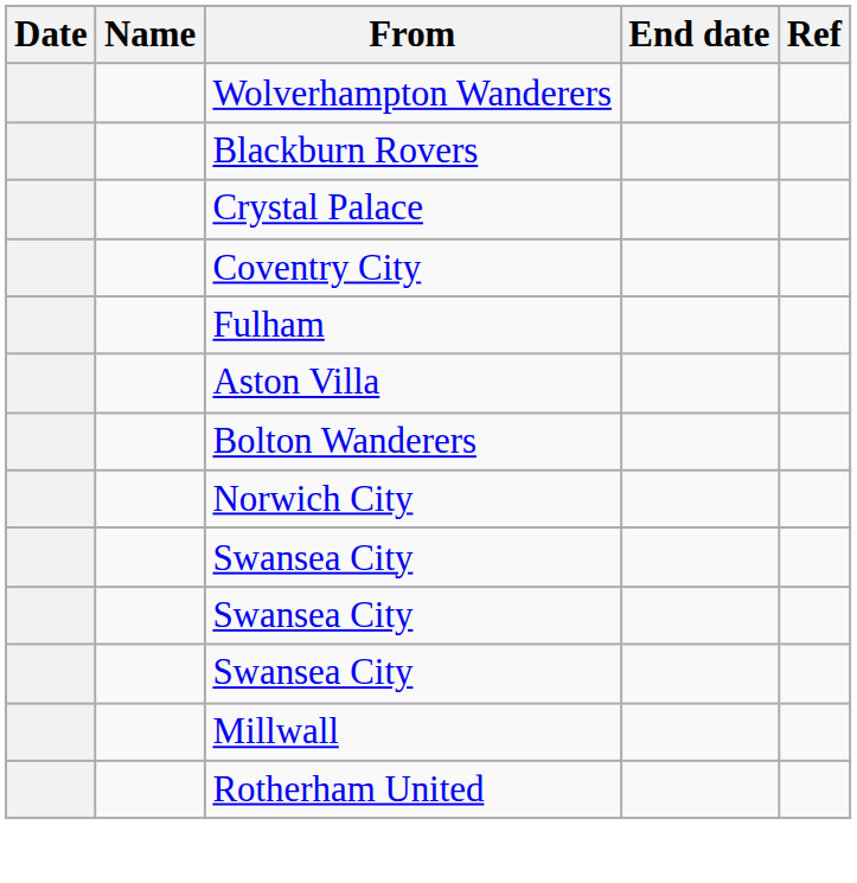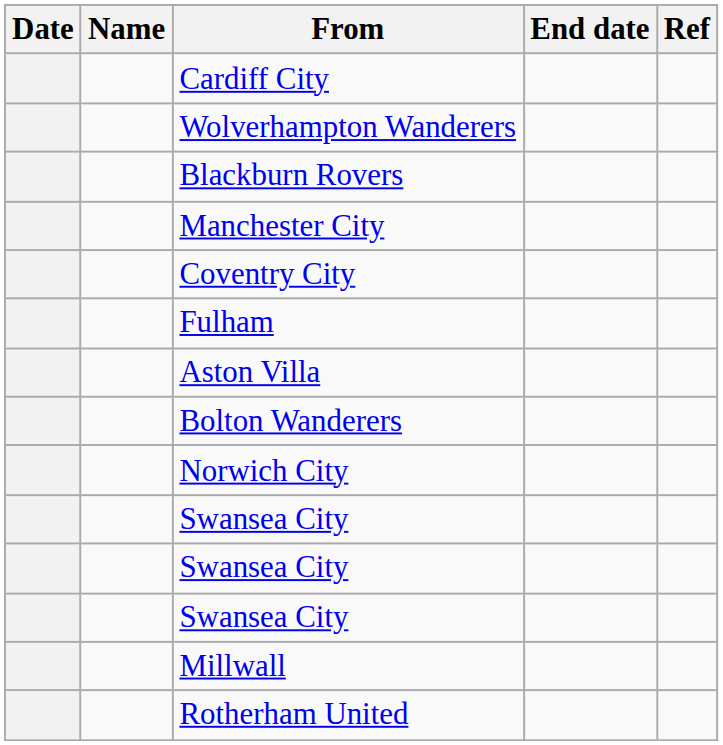+ row: Cardiff City
+ row: Manchester City
- row: Crystal Palace
